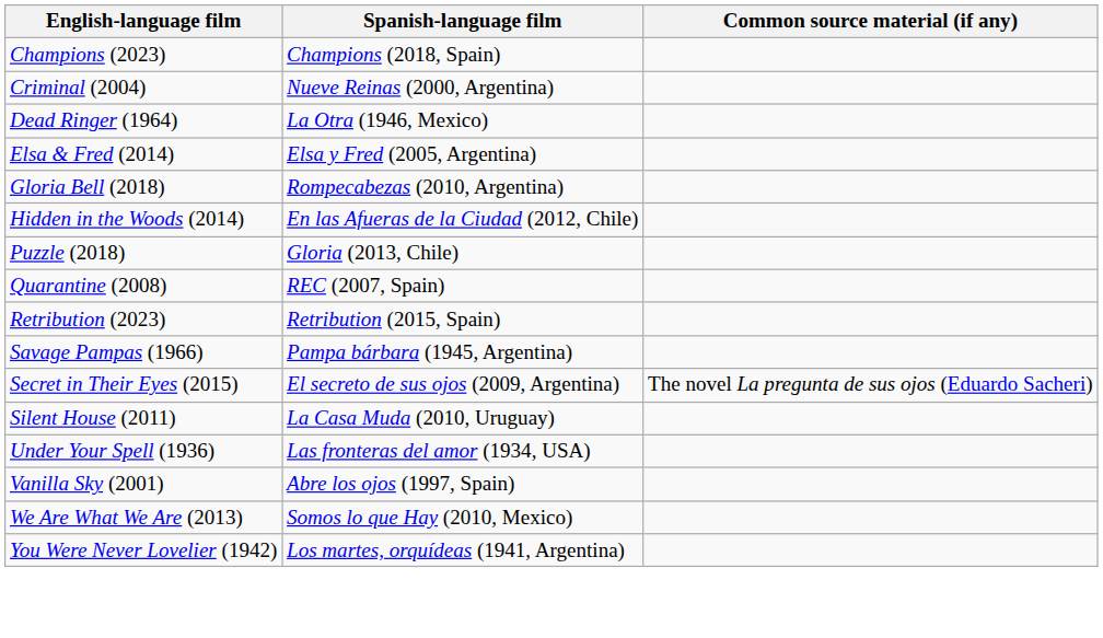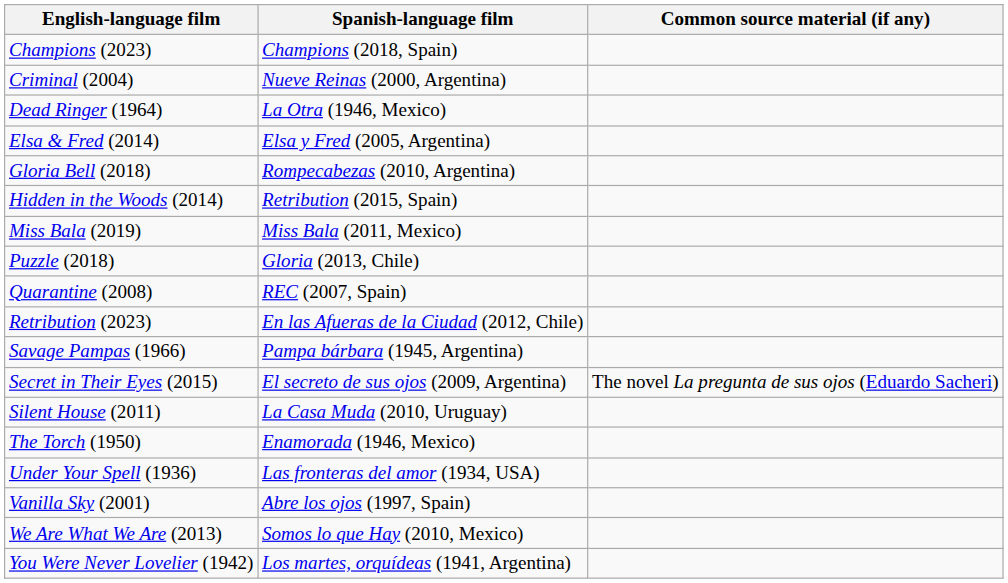Hidden in the Woods (2014) | Spanish-language film: En las Afueras de la Ciudad (2012, Chile) -> Retribution (2015, Spain)
+ row: Miss Bala (2019) | Miss Bala (2011, Mexico)
Retribution (2023) | Spanish-language film: Retribution (2015, Spain) -> En las Afueras de la Ciudad (2012, Chile)
+ row: The Torch (1950) | Enamorada (1946, Mexico)
